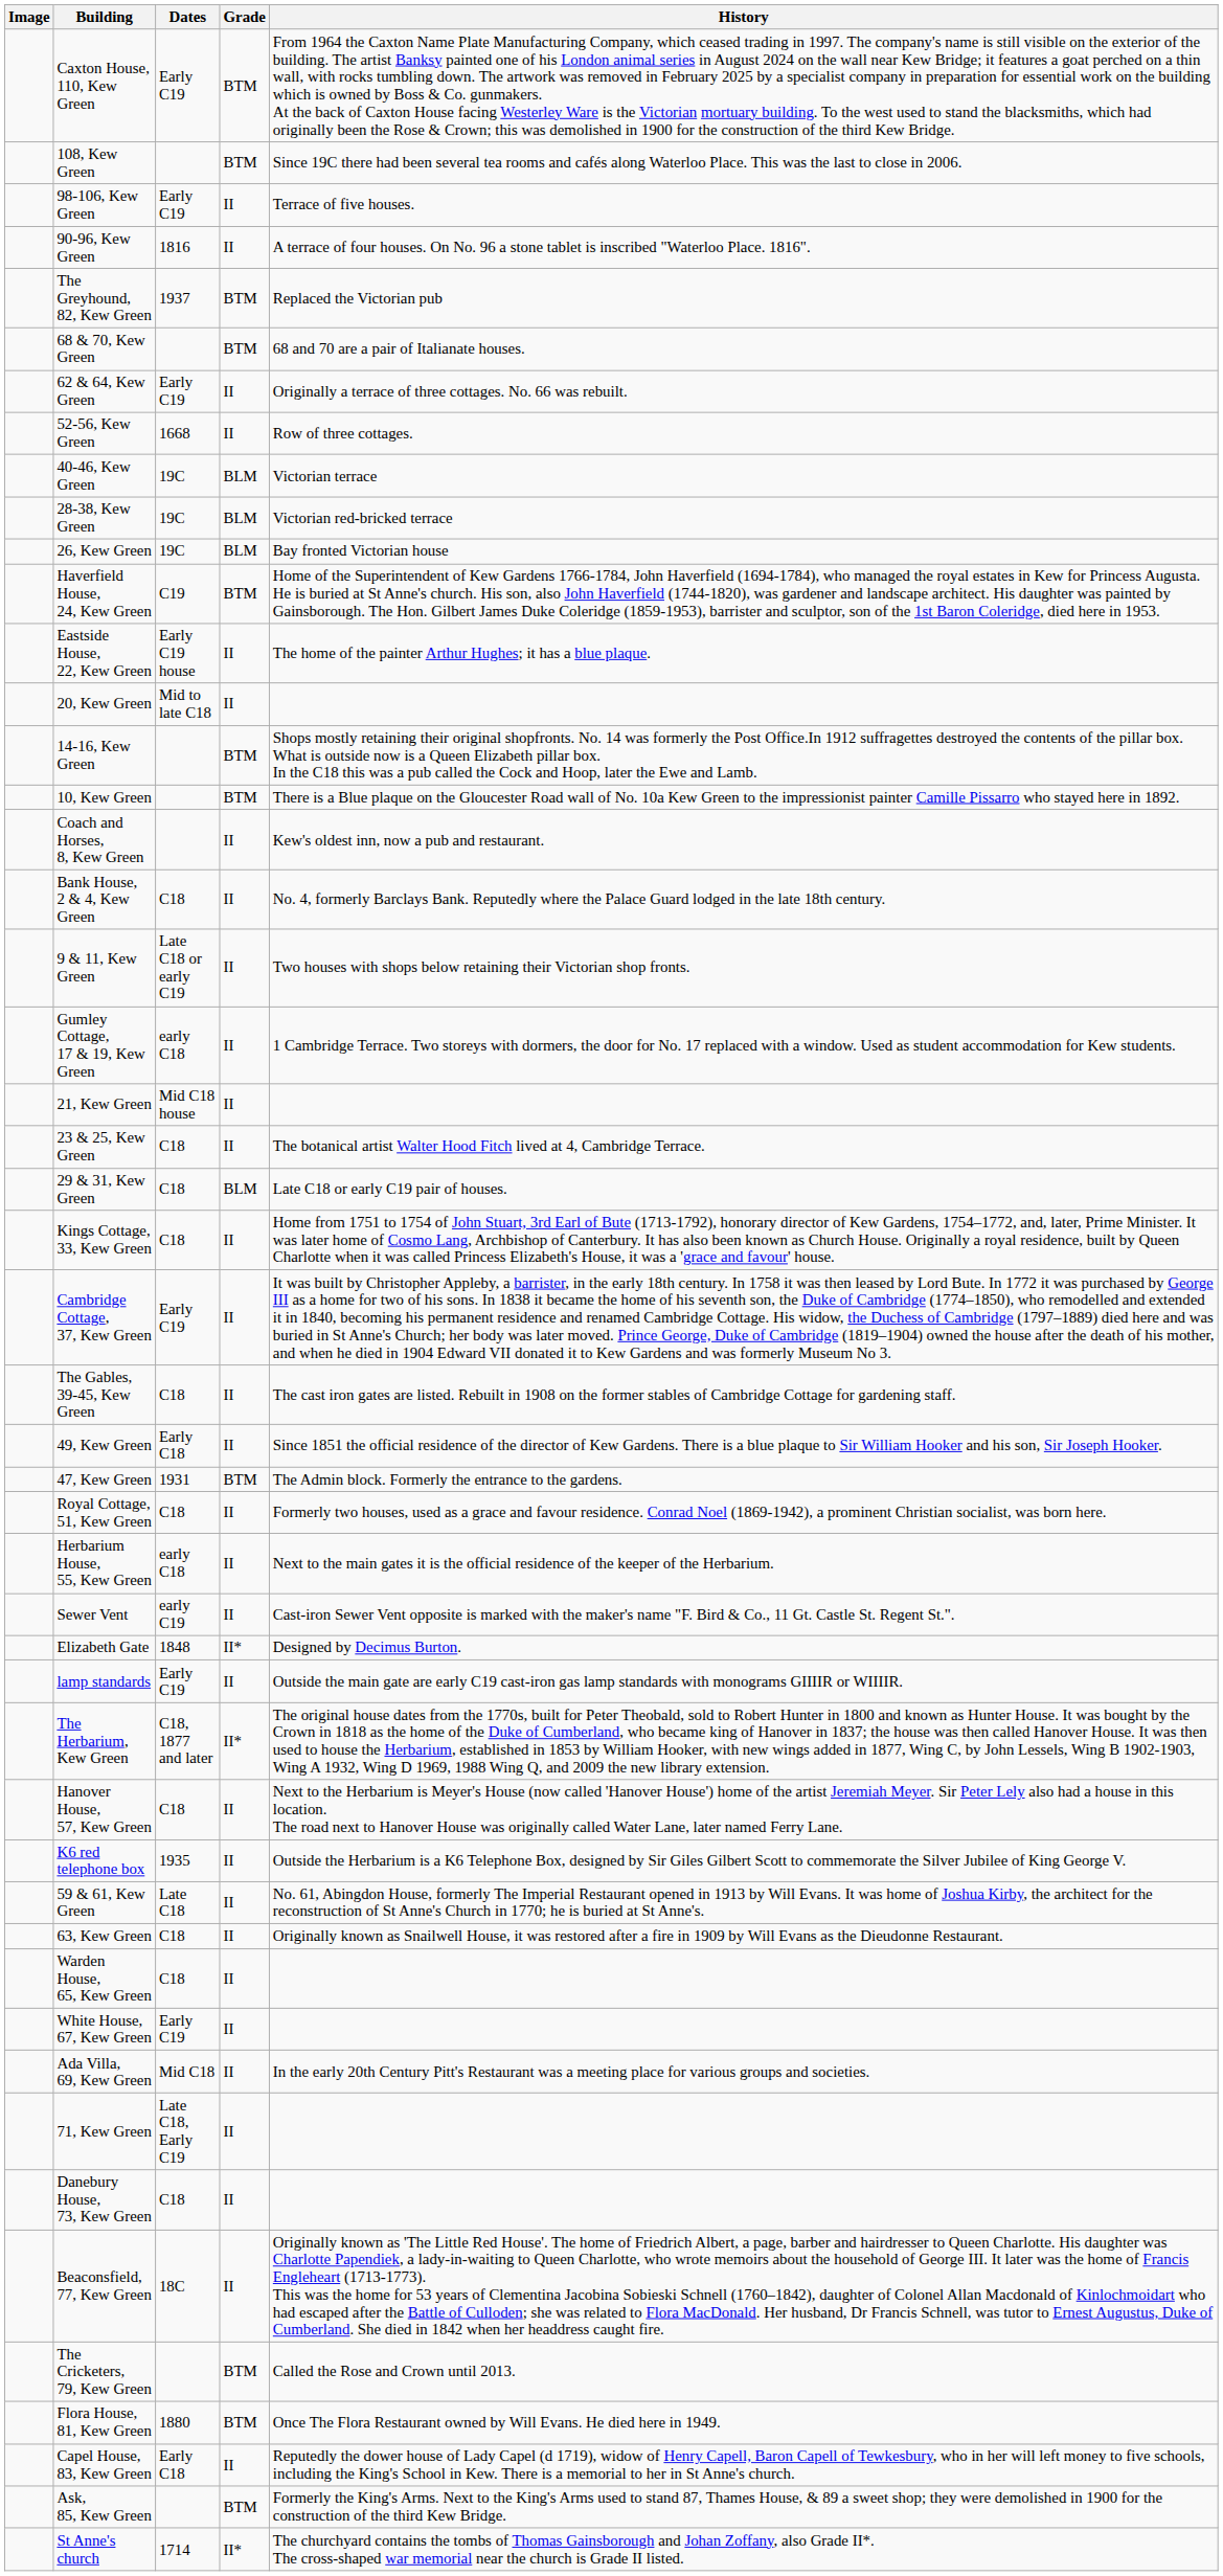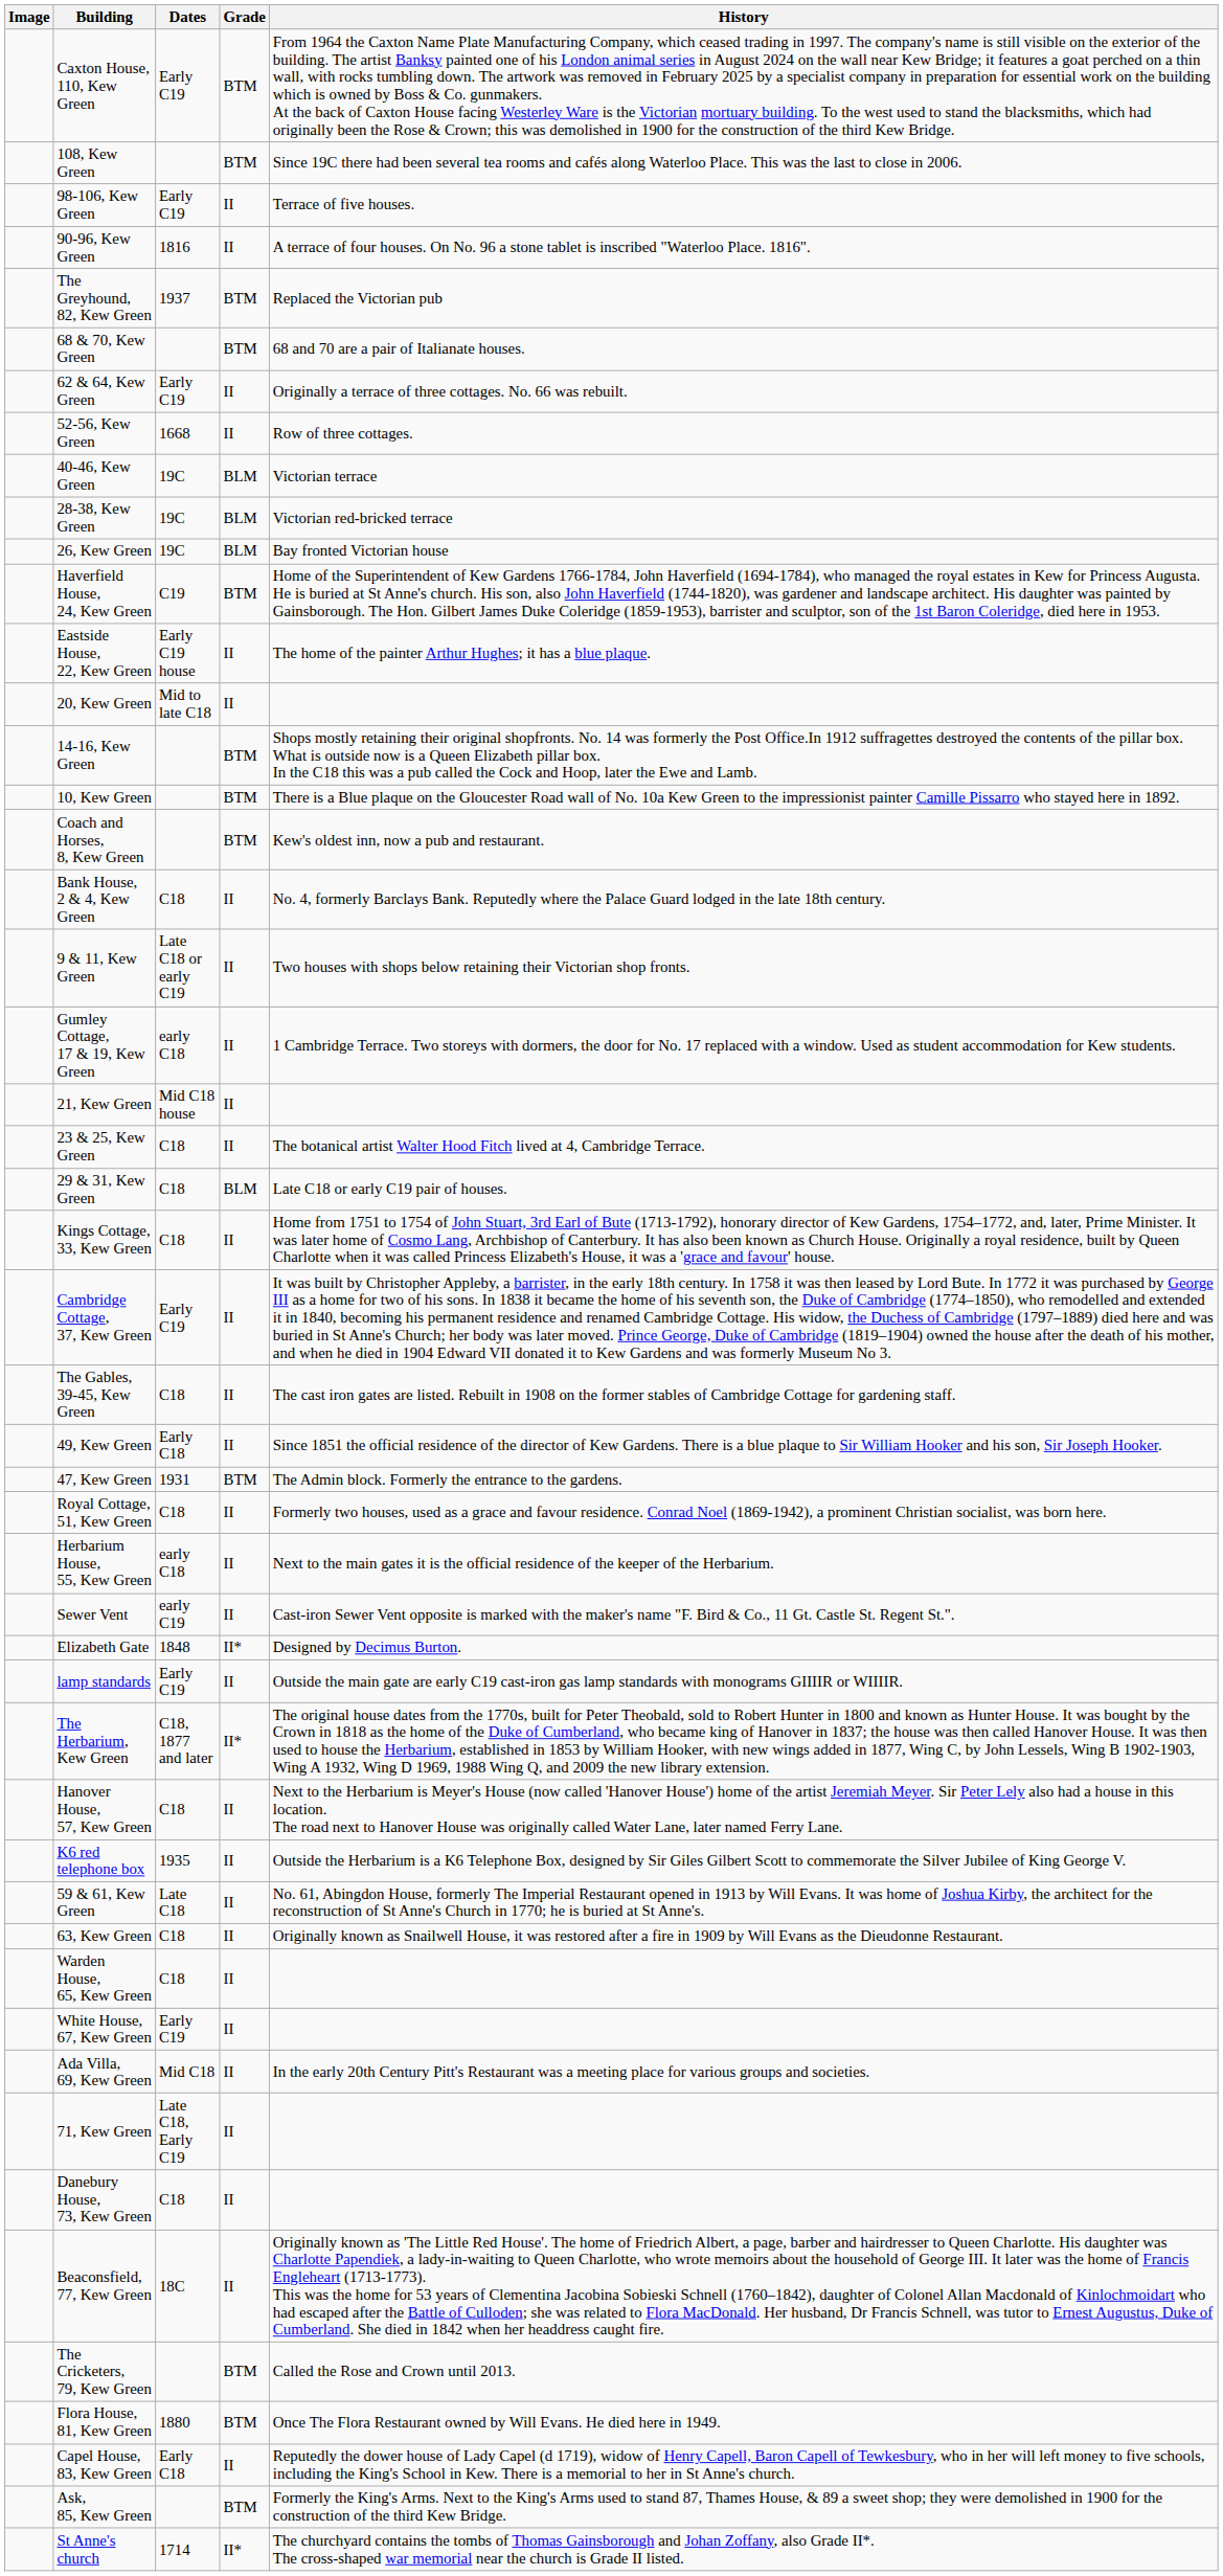Coach and Horses, 8, Kew Green | Grade: II -> BTM
